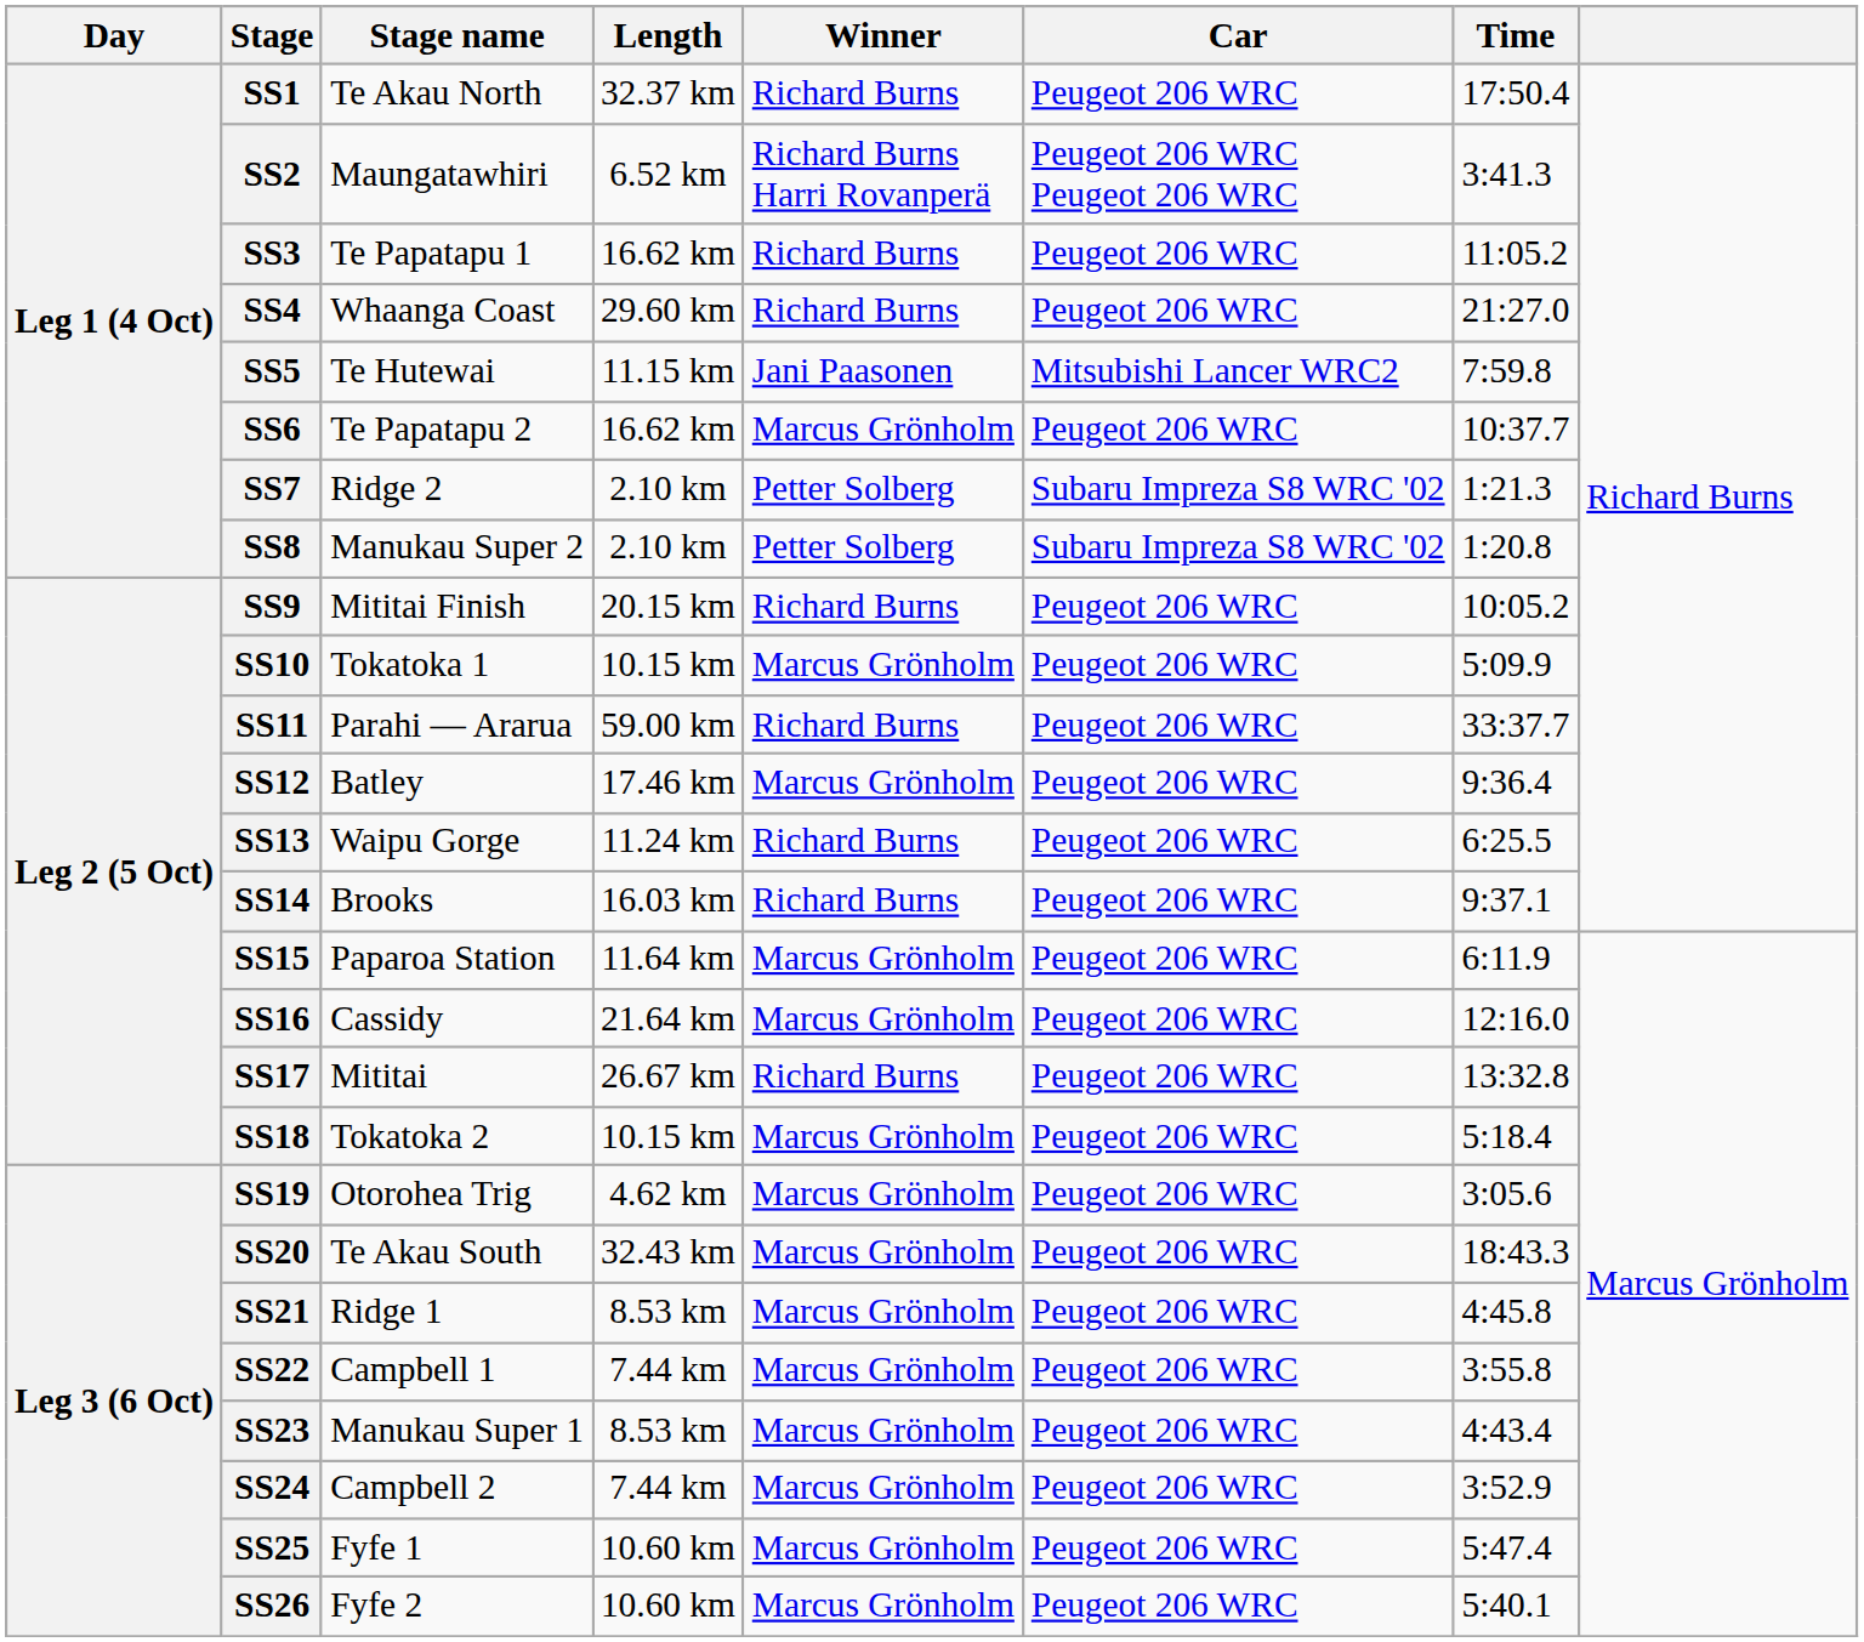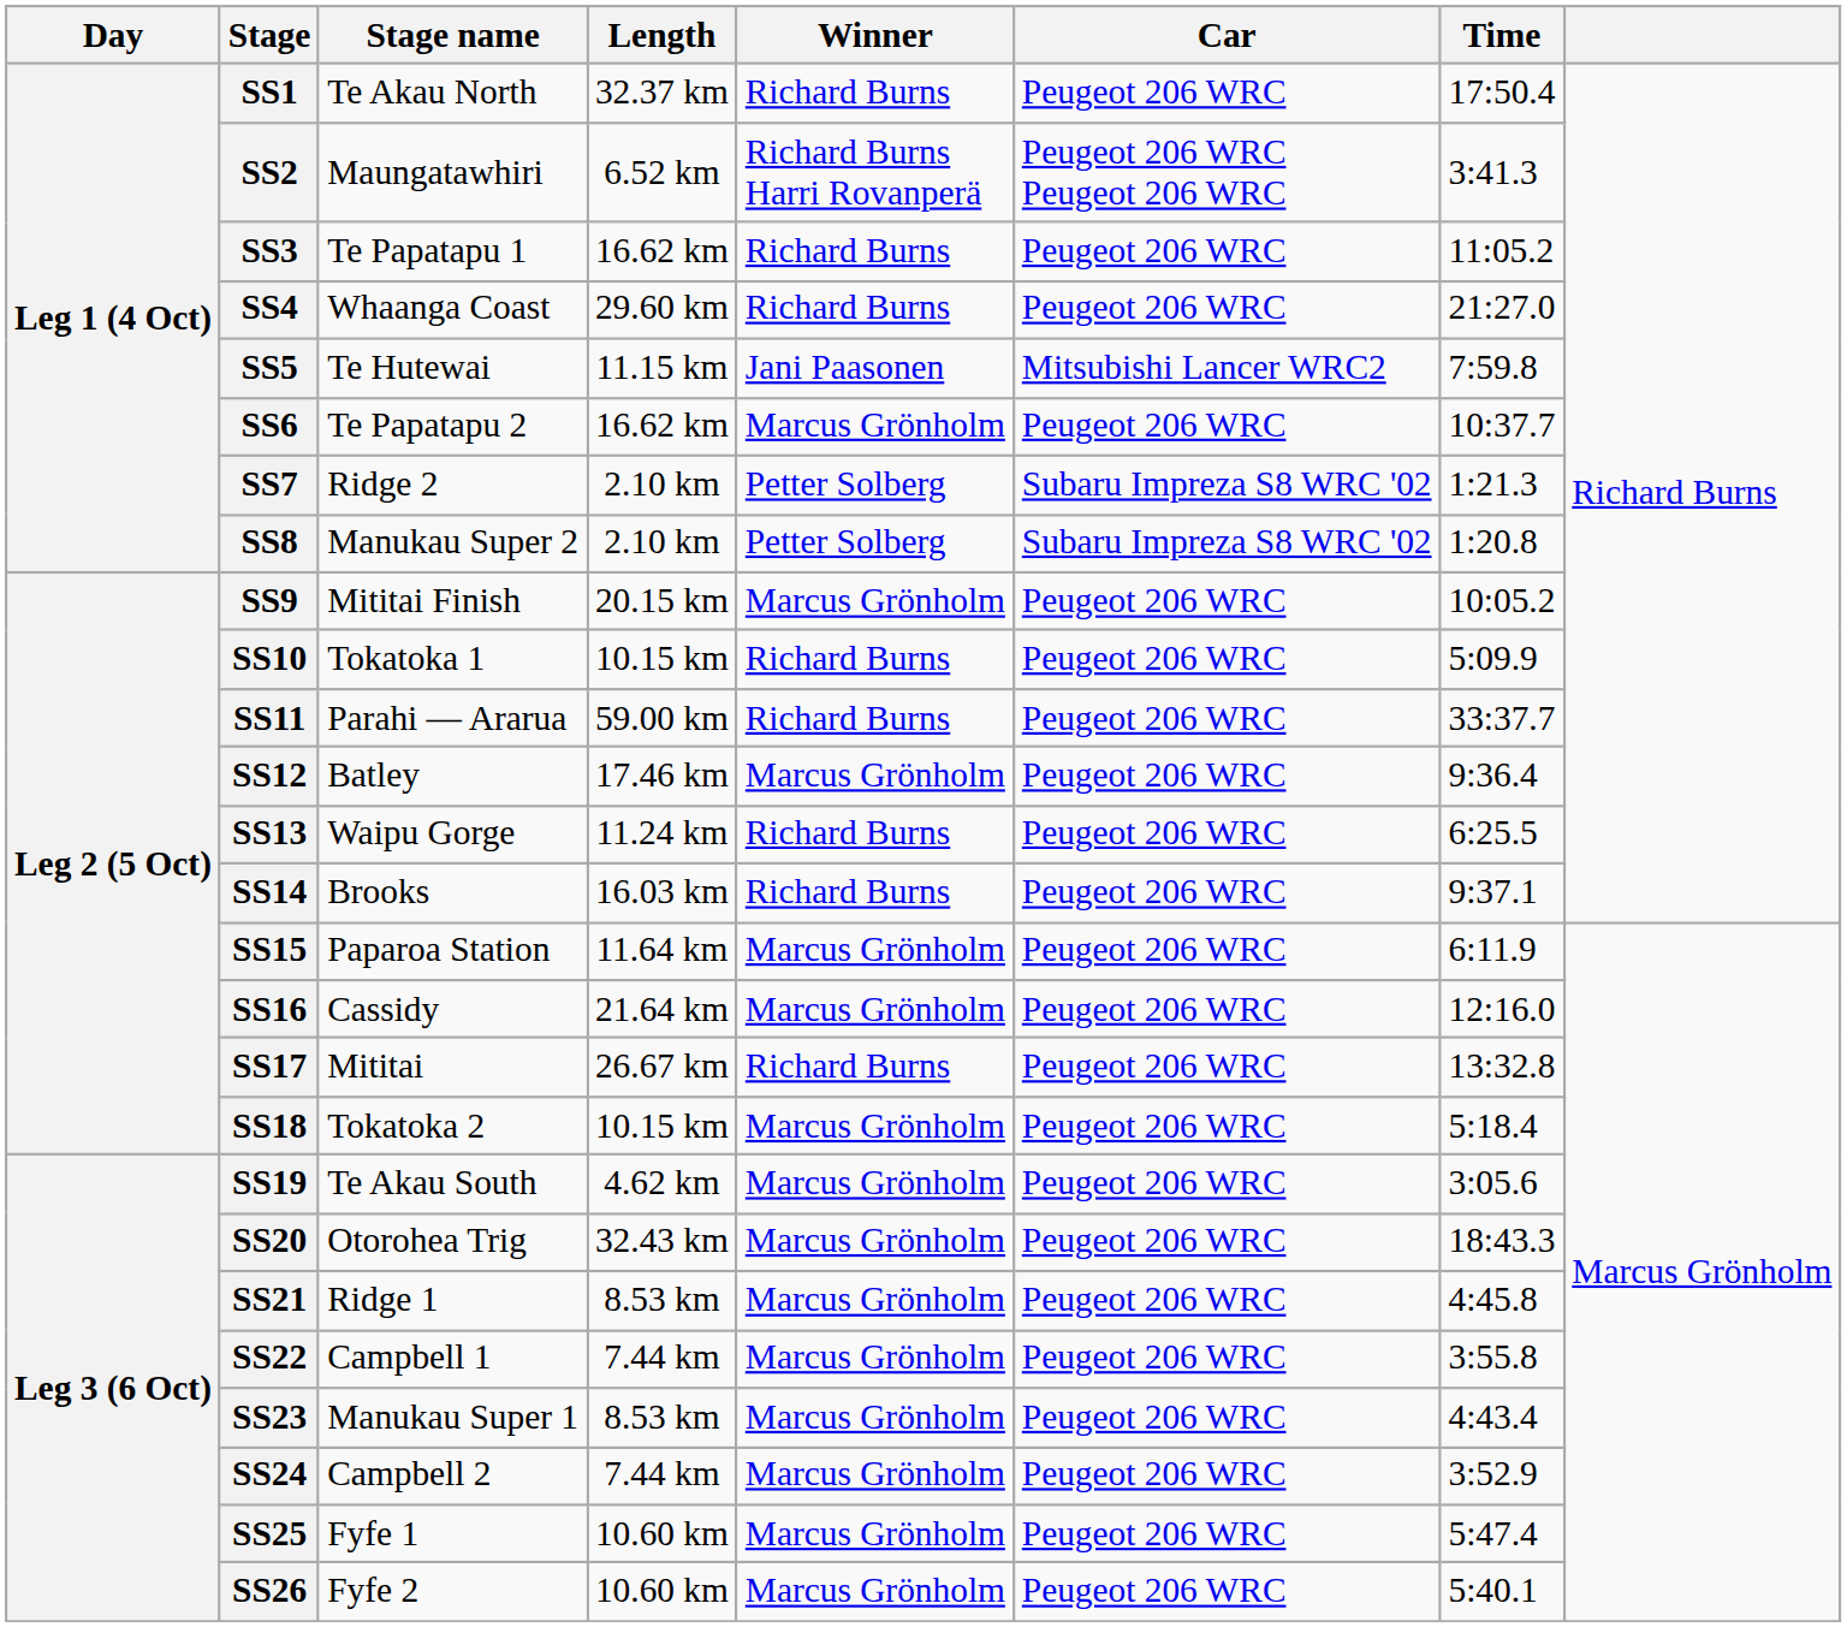SS9 | Winner: Richard Burns -> Marcus Grönholm
SS10 | Winner: Marcus Grönholm -> Richard Burns
SS19 | Stage name: Otorohea Trig -> Te Akau South
SS20 | Stage name: Te Akau South -> Otorohea Trig
